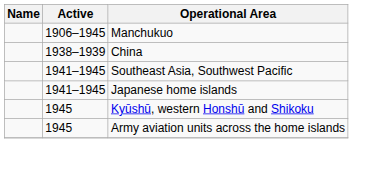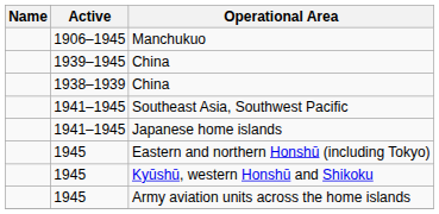+ row: 1939–1945 | China
+ row: 1945 | Eastern and northern Honshū (including Tokyo)
